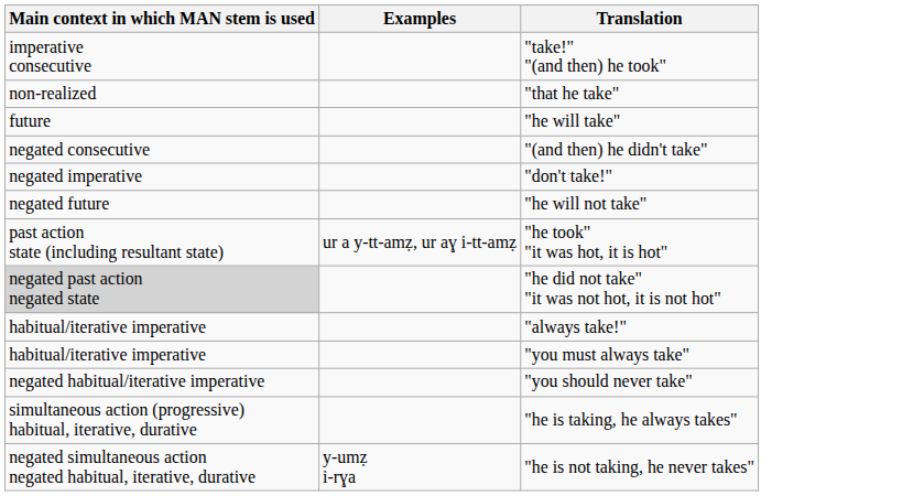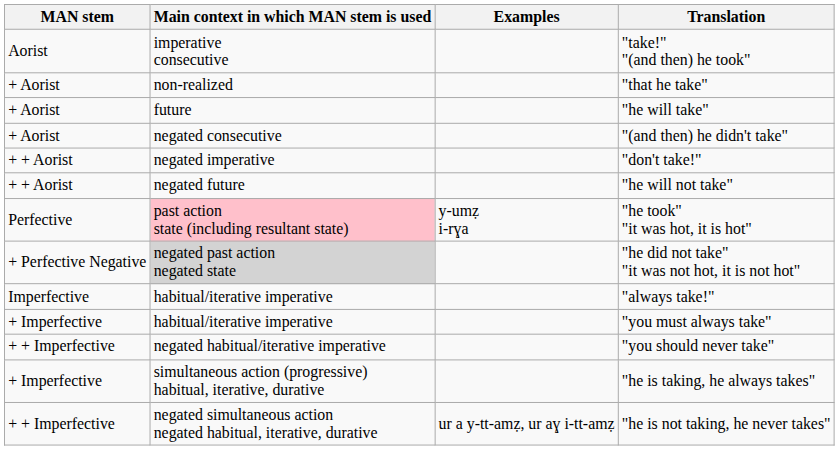+ column: MAN stem | Aorist | + Aorist | + Aorist | + Aorist | + + Aorist | + + Aorist | Perfective | + Perfective Negative | Imperfective | + Imperfective | + + Imperfective | + Imperfective | + + Imperfective
"he took" "it was hot, it is hot" | Main context in which MAN stem is used: no background -> pink background
"he took" "it was hot, it is hot" | Examples: ur a y-tt-amẓ, ur aɣ i-tt-amẓ -> y-umẓ i-rɣa
"he is not taking, he never takes" | Examples: y-umẓ i-rɣa -> ur a y-tt-amẓ, ur aɣ i-tt-amẓ
